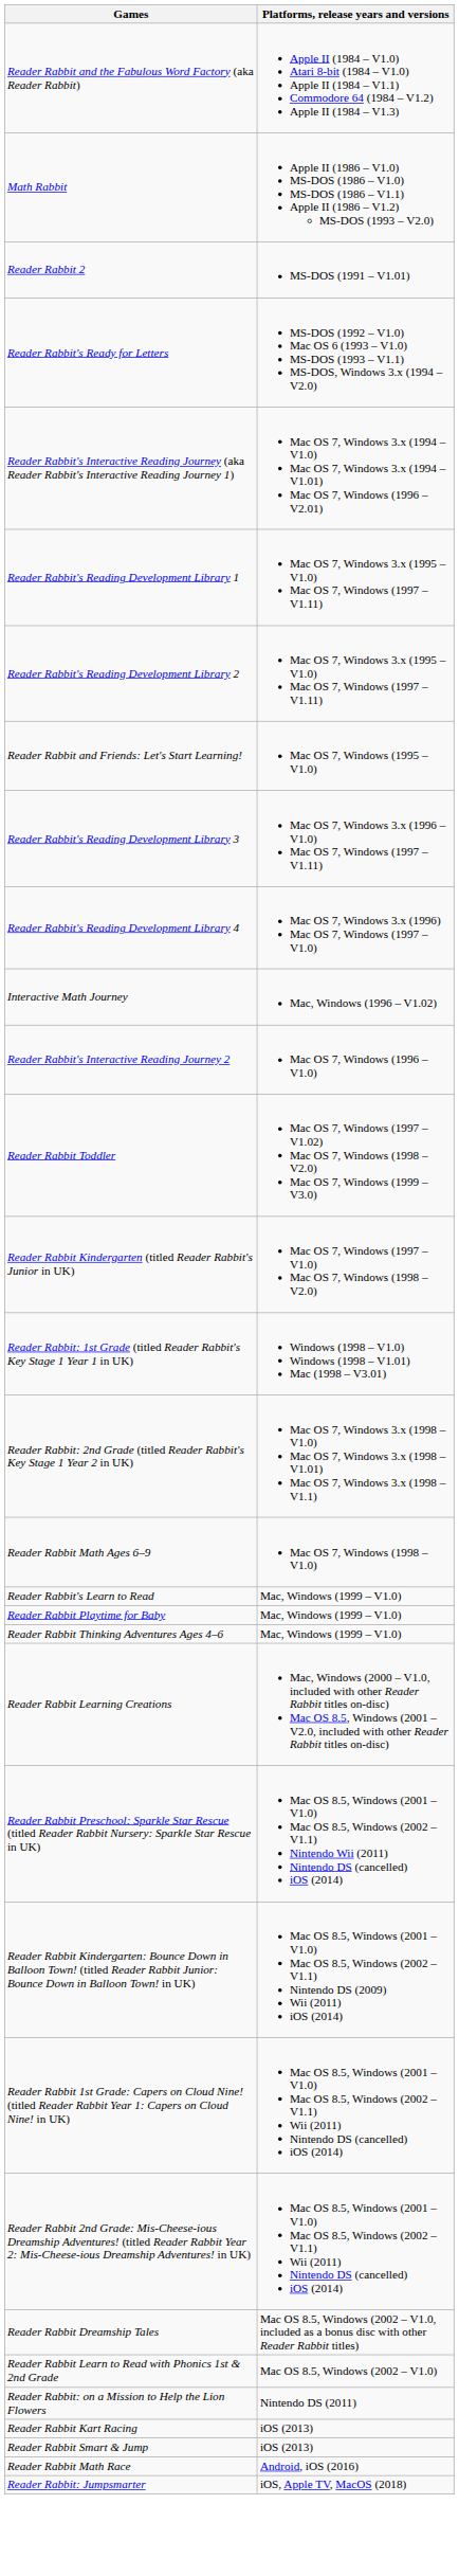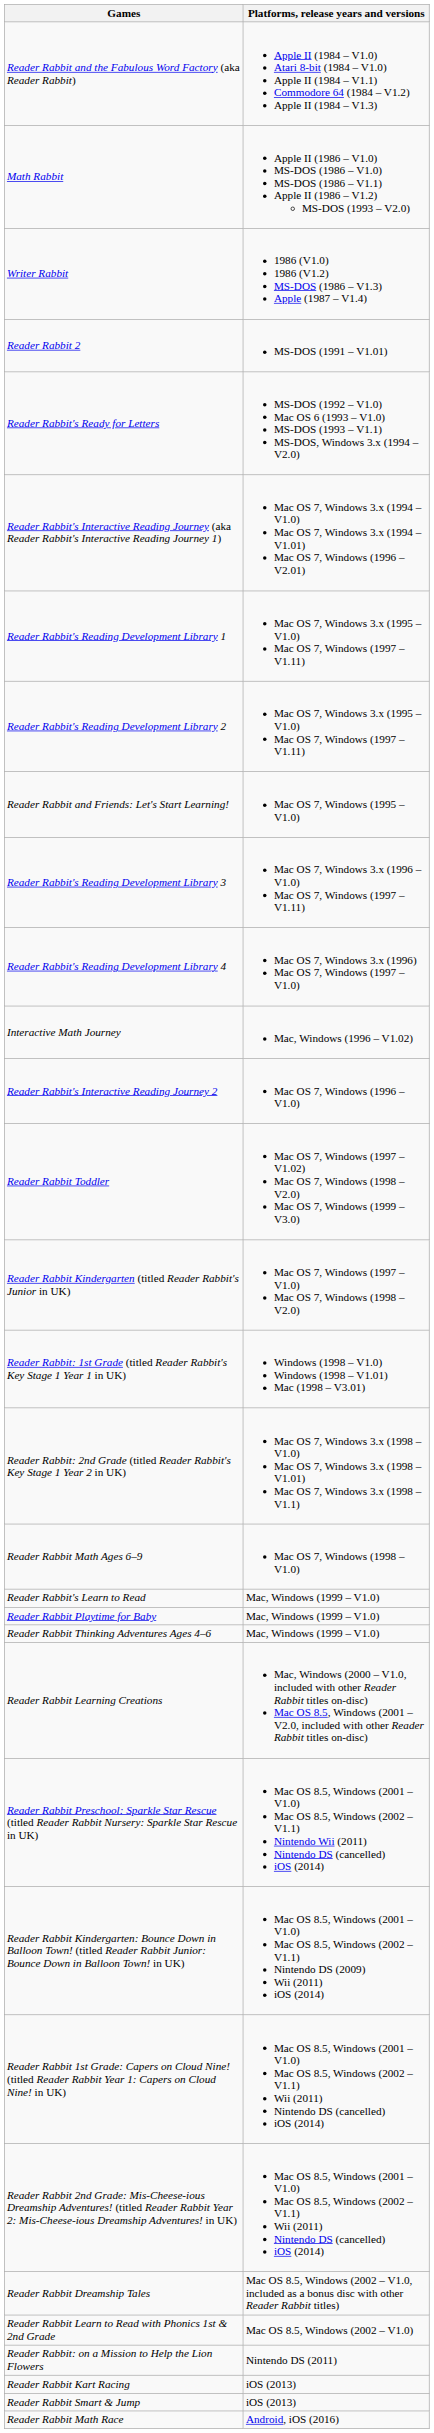+ row: Writer Rabbit | 1986 (V1.0) 1986 (V1.2) MS-DOS (1986 – V1.3) Apple (1987 – V1.4)
- row: Reader Rabbit: Jumpsmarter | iOS, Apple TV, MacOS (2018)
